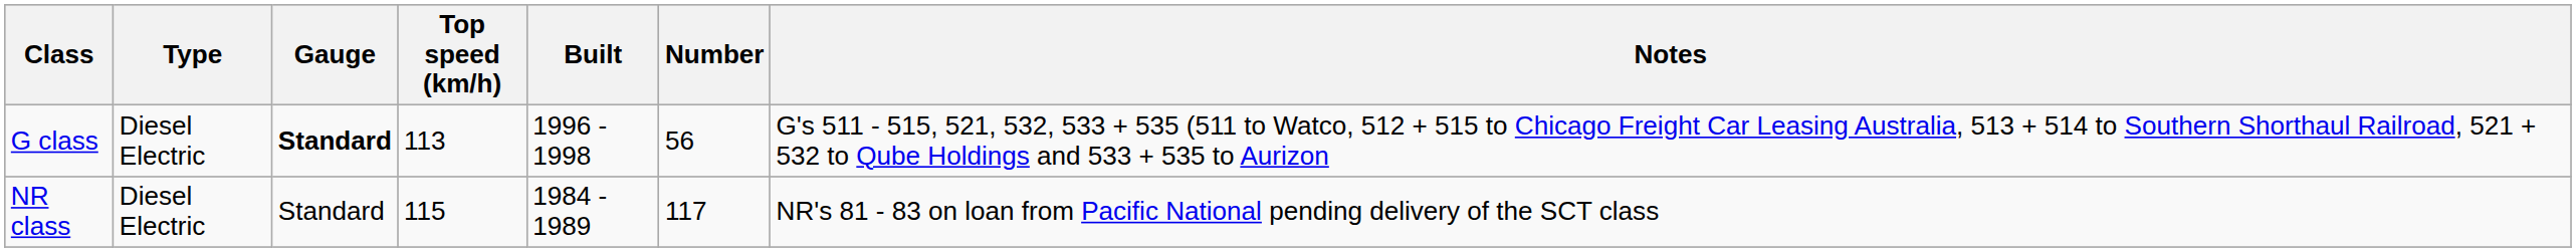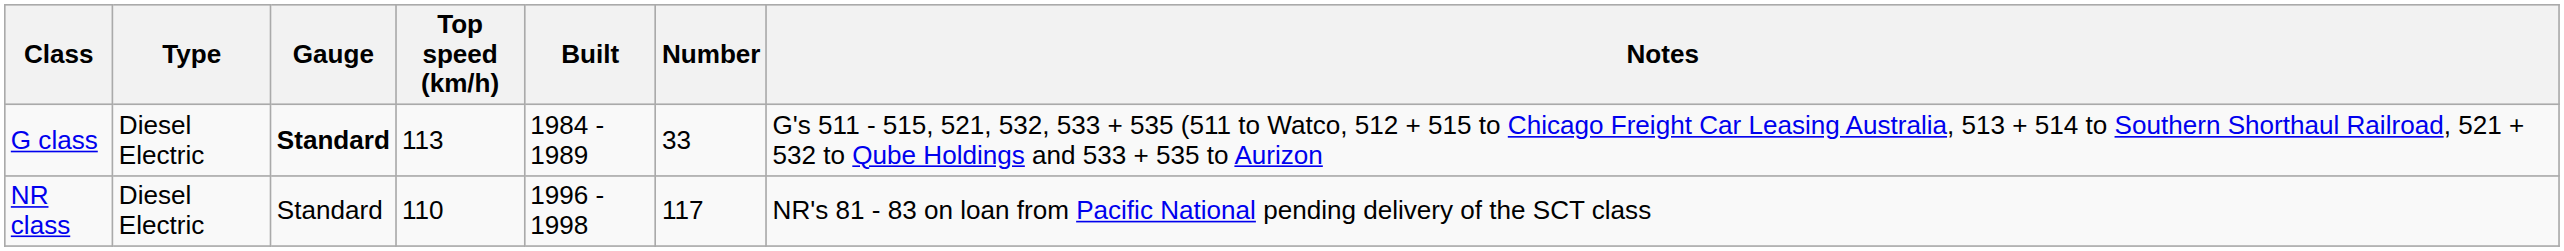G class | Built: 1996 - 1998 -> 1984 - 1989
G class | Number: 56 -> 33
NR class | Top speed (km/h): 115 -> 110
NR class | Built: 1984 - 1989 -> 1996 - 1998
